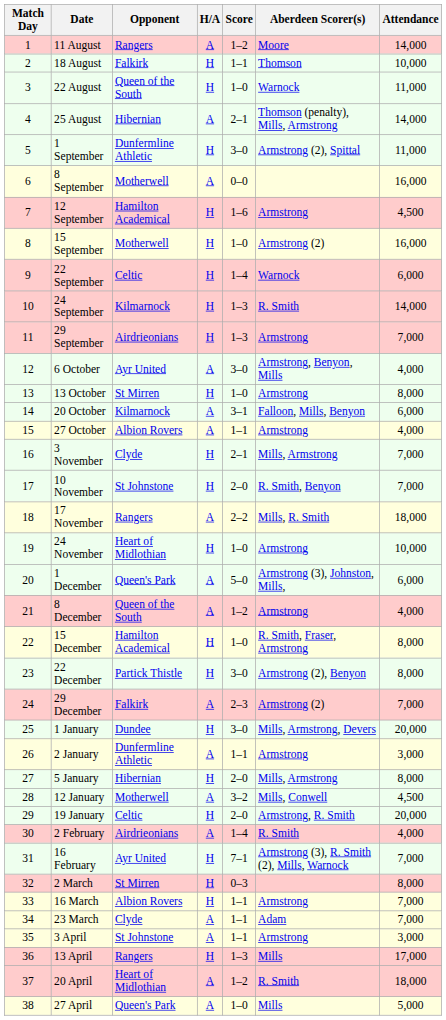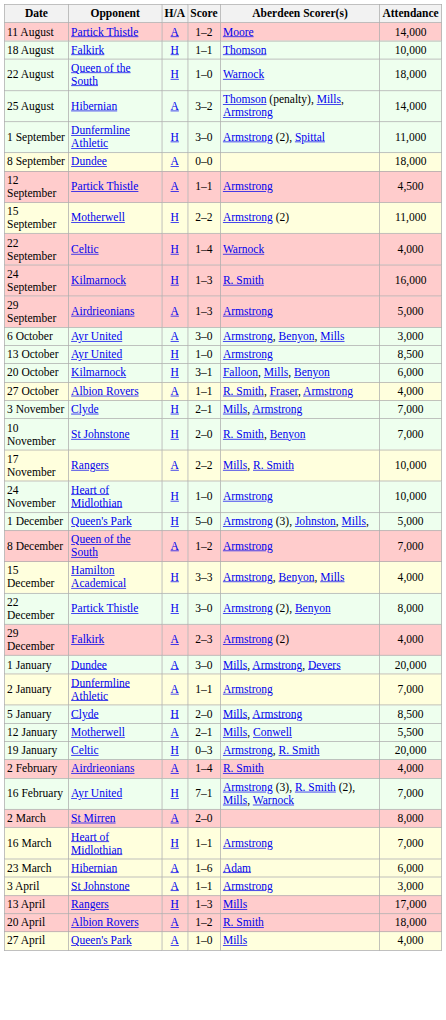- column: Match Day | 1 | 2 | 3 | 4 | 5 | 6 | 7 | 8 | 9 | 10 | 11 | 12 | 13 | 14 | 15 | 16 | 17 | 18 | 19 | 20 | 21 | 22 | 23 | 24 | 25 | 26 | 27 | 28 | 29 | 30 | 31 | 32 | 33 | 34 | 35 | 36 | 37 | 38
11 August | Opponent: Rangers -> Partick Thistle
22 August | Attendance: 11,000 -> 18,000
25 August | Score: 2–1 -> 3–2
8 September | Opponent: Motherwell -> Dundee
8 September | Attendance: 16,000 -> 18,000
12 September | Opponent: Hamilton Academical -> Partick Thistle
12 September | H/A: H -> A
12 September | Score: 1–6 -> 1–1
15 September | Score: 1–0 -> 2–2
15 September | Attendance: 16,000 -> 11,000
22 September | Attendance: 6,000 -> 4,000
24 September | Attendance: 14,000 -> 16,000
29 September | H/A: H -> A
29 September | Attendance: 7,000 -> 5,000
6 October | Attendance: 4,000 -> 3,000
13 October | Opponent: St Mirren -> Ayr United
13 October | Attendance: 8,000 -> 8,500
20 October | H/A: A -> H
27 October | Aberdeen Scorer(s): Armstrong -> R. Smith, Fraser, Armstrong
17 November | Attendance: 18,000 -> 10,000
1 December | H/A: A -> H
1 December | Attendance: 6,000 -> 5,000
8 December | Attendance: 4,000 -> 7,000
15 December | Score: 1–0 -> 3–3
15 December | Aberdeen Scorer(s): R. Smith, Fraser, Armstrong -> Armstrong, Benyon, Mills
15 December | Attendance: 8,000 -> 4,000
29 December | Attendance: 7,000 -> 4,000
1 January | H/A: H -> A
2 January | Attendance: 3,000 -> 7,000
5 January | Opponent: Hibernian -> Clyde
5 January | Attendance: 8,000 -> 8,500
12 January | Score: 3–2 -> 2–1
12 January | Attendance: 4,500 -> 5,500
19 January | Score: 2–0 -> 0–3
2 March | H/A: H -> A
2 March | Score: 0–3 -> 2–0
16 March | Opponent: Albion Rovers -> Heart of Midlothian
23 March | Opponent: Clyde -> Hibernian
23 March | Score: 1–1 -> 1–6
23 March | Attendance: 7,000 -> 6,000
20 April | Opponent: Heart of Midlothian -> Albion Rovers
27 April | Attendance: 5,000 -> 4,000
